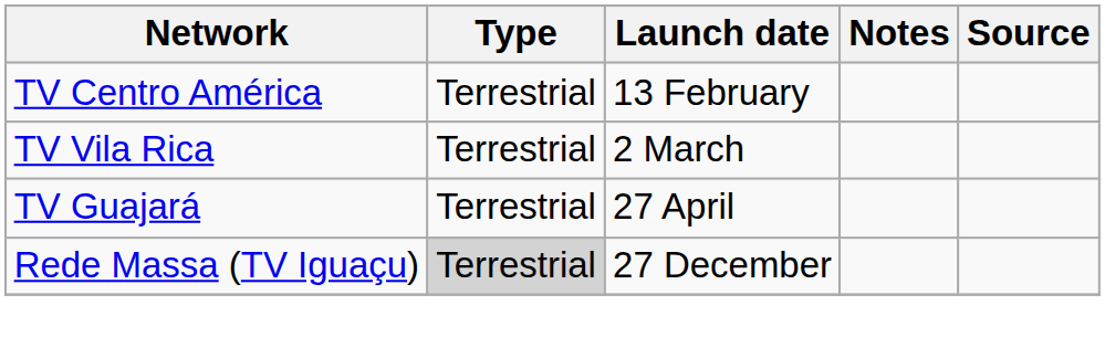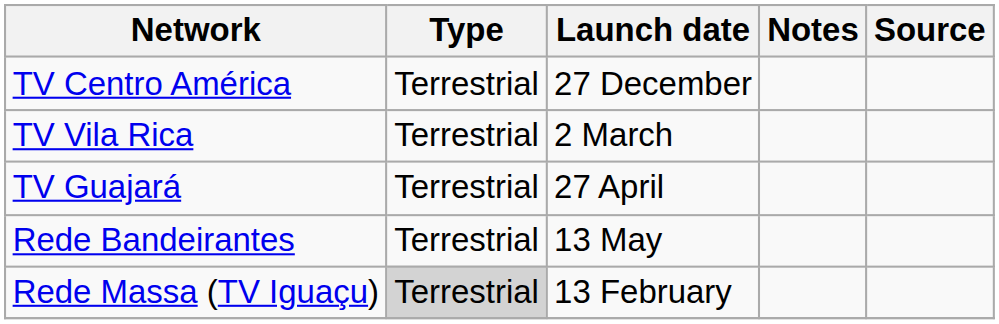TV Centro América | Launch date: 13 February -> 27 December
+ row: Rede Bandeirantes | Terrestrial | 13 May
Rede Massa (TV Iguaçu) | Launch date: 27 December -> 13 February
